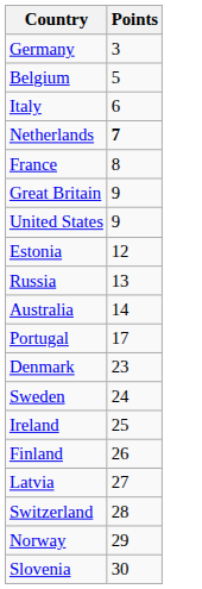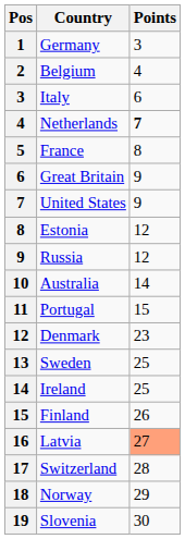+ column: Pos | 1 | 2 | 3 | 4 | 5 | 6 | 7 | 8 | 9 | 10 | 11 | 12 | 13 | 14 | 15 | 16 | 17 | 18 | 19
Belgium | Points: 5 -> 4
Russia | Points: 13 -> 12
Portugal | Points: 17 -> 15
Sweden | Points: 24 -> 25
Latvia | Points: no background -> lightsalmon background
